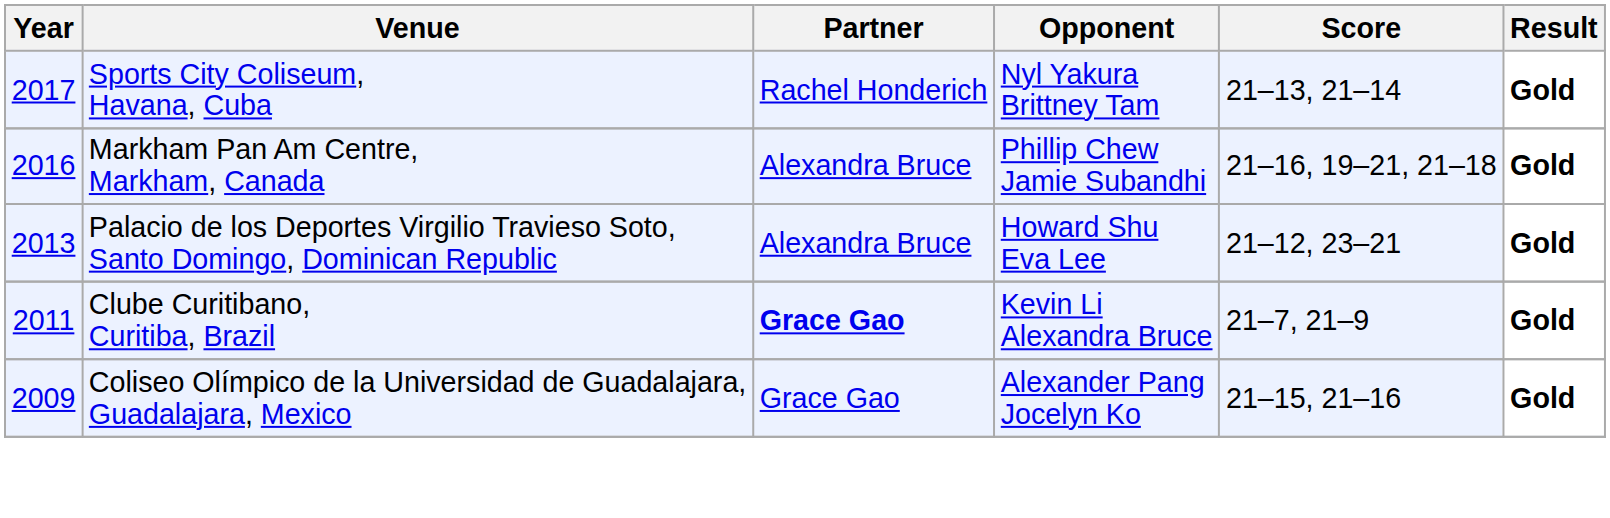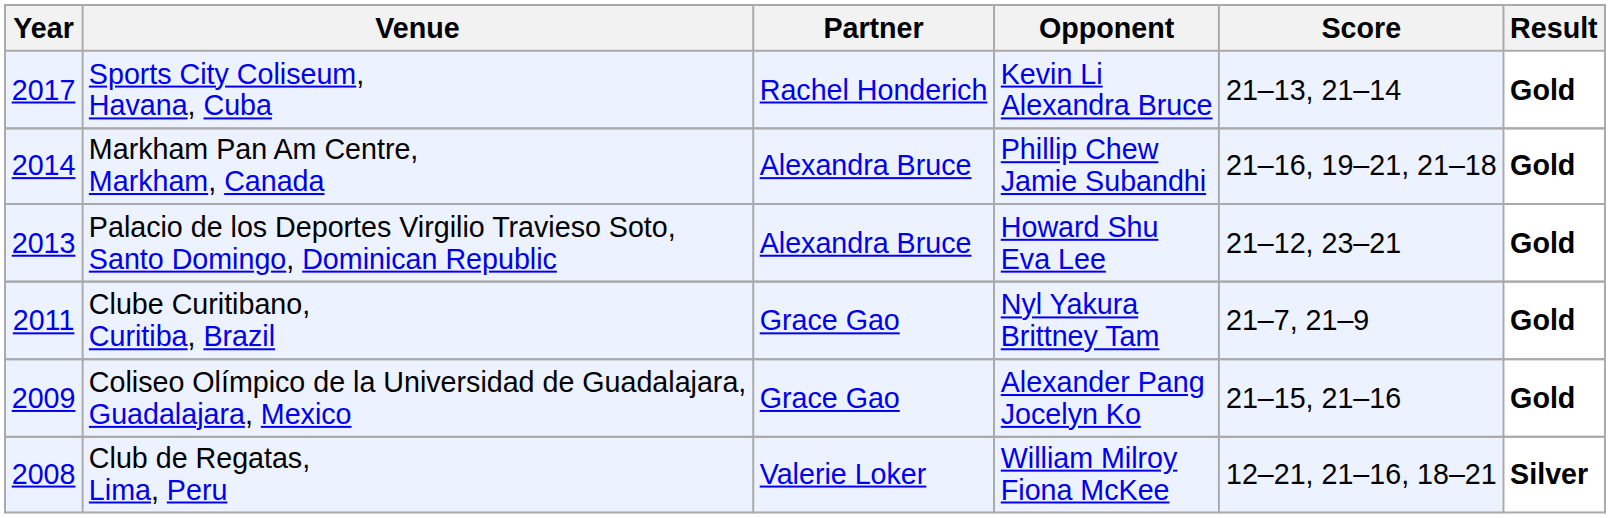Sports City Coliseum, Havana, Cuba | Opponent: Nyl Yakura Brittney Tam -> Kevin Li Alexandra Bruce
Markham Pan Am Centre, Markham, Canada | Year: 2016 -> 2014
Clube Curitibano, Curitiba, Brazil | Partner: bold -> normal
Clube Curitibano, Curitiba, Brazil | Opponent: Kevin Li Alexandra Bruce -> Nyl Yakura Brittney Tam
+ row: 2008 | Club de Regatas, Lima, Peru | Valerie Loker | William Milroy Fiona McKee | 12–21, 21–16, 18–21 | Silver
